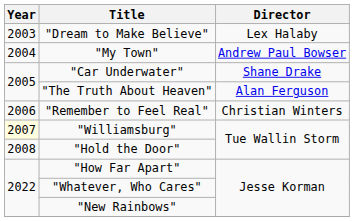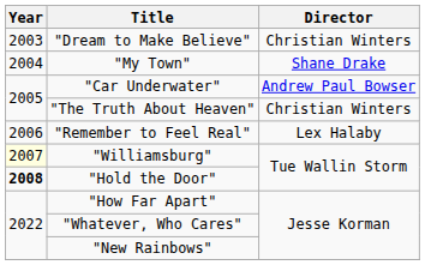"Dream to Make Believe" | Director: Lex Halaby -> Christian Winters
"My Town" | Director: Andrew Paul Bowser -> Shane Drake
"Car Underwater" | Director: Shane Drake -> Andrew Paul Bowser
"The Truth About Heaven" | Director: Alan Ferguson -> Christian Winters
"Remember to Feel Real" | Director: Christian Winters -> Lex Halaby
"Hold the Door" | Year: normal -> bold
